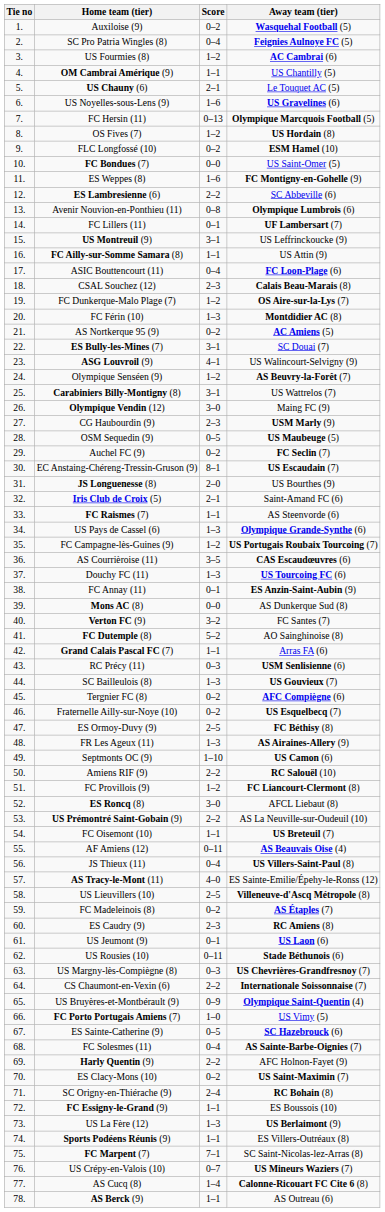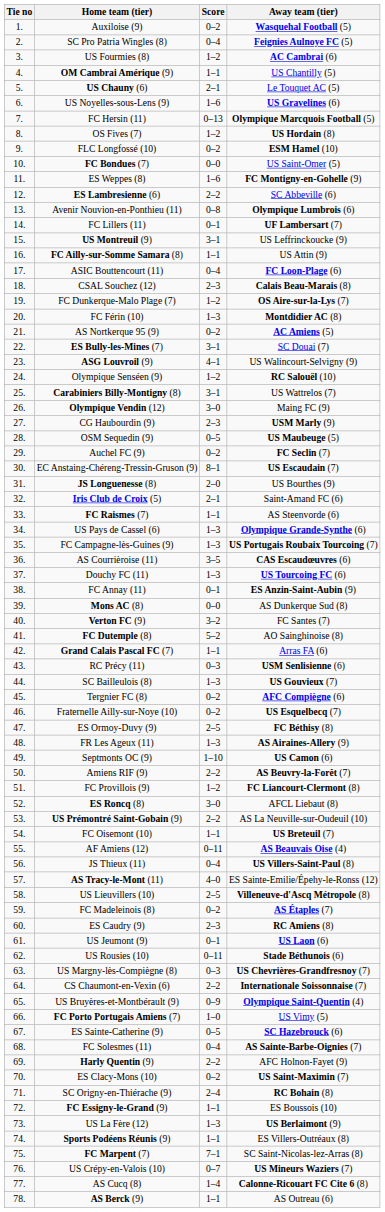Olympique Senséen (9) | Away team (tier): AS Beuvry-la-Forêt (7) -> RC Salouël (10)
FC Campagne-lès-Guines (9) | Score: 1–2 -> 1–3
Amiens RIF (9) | Away team (tier): RC Salouël (10) -> AS Beuvry-la-Forêt (7)
